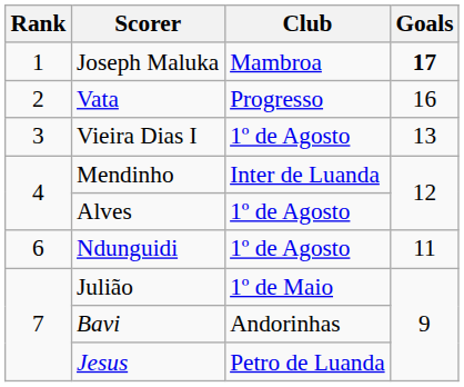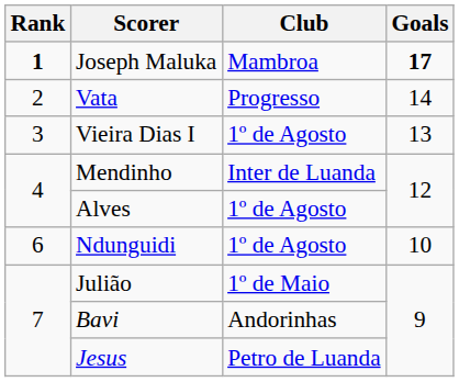Joseph Maluka | Rank: normal -> bold
Vata | Goals: 16 -> 14
Ndunguidi | Goals: 11 -> 10
